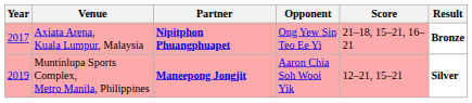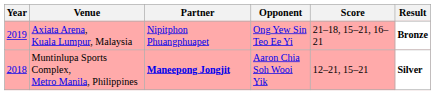Axiata Arena, Kuala Lumpur, Malaysia | Year: 2017 -> 2019
Axiata Arena, Kuala Lumpur, Malaysia | Partner: bold -> normal
Muntinlupa Sports Complex, Metro Manila, Philippines | Year: 2019 -> 2018
